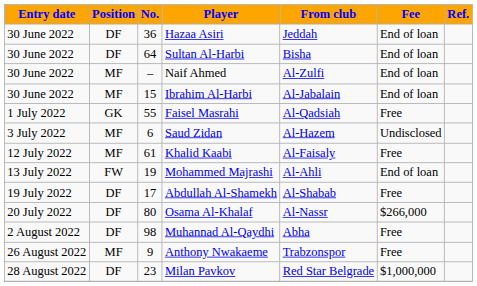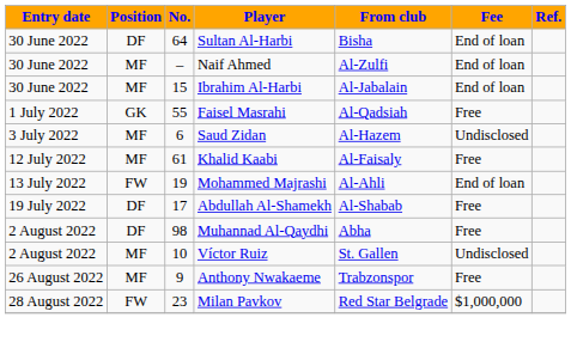- row: 30 June 2022 | DF | 36 | Hazaa Asiri | Jeddah | End of loan
- row: 20 July 2022 | DF | 80 | Osama Al-Khalaf | Al-Nassr | $266,000
+ row: 2 August 2022 | MF | 10 | Víctor Ruiz | St. Gallen | Undisclosed
Milan Pavkov | Position: DF -> FW
